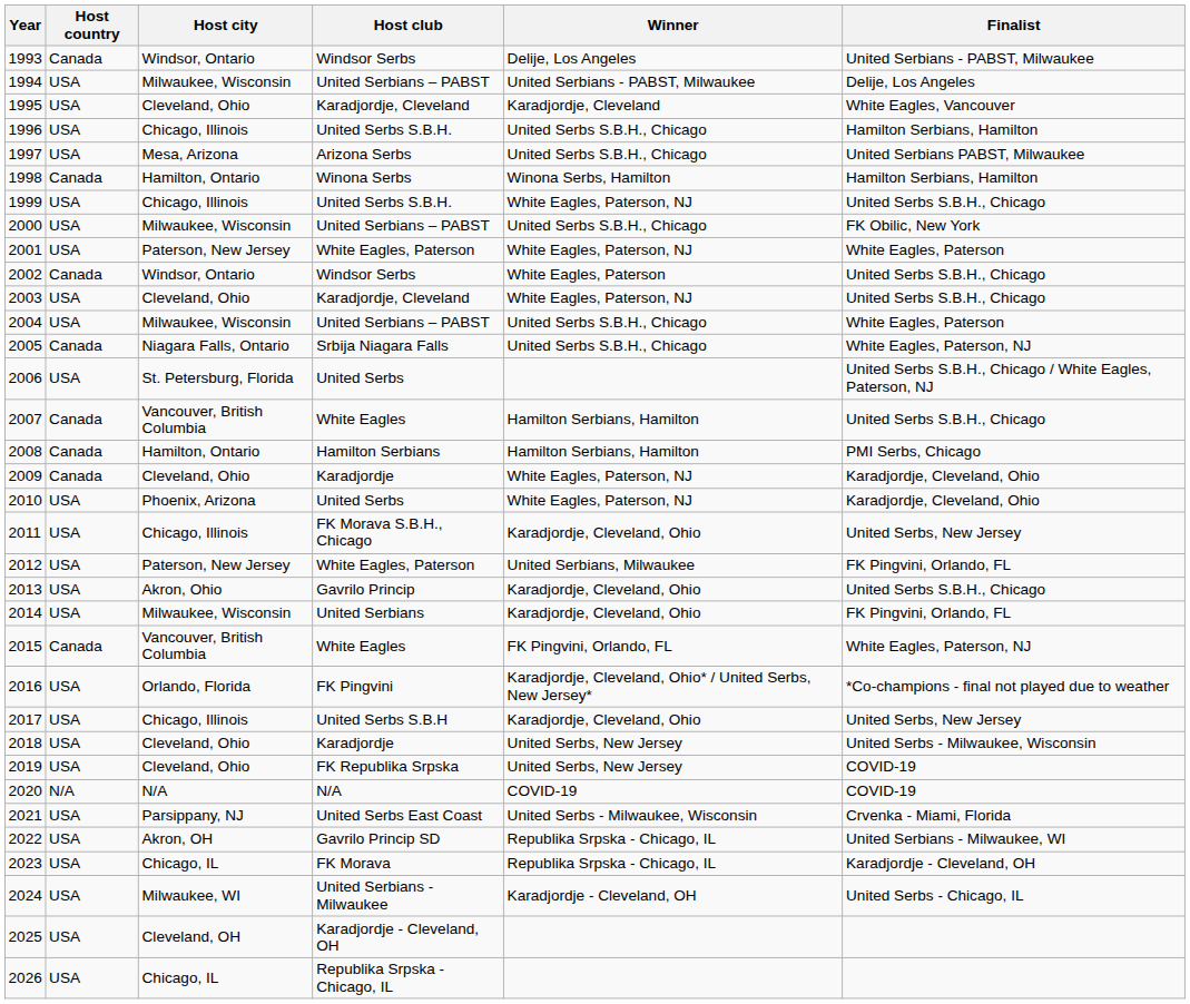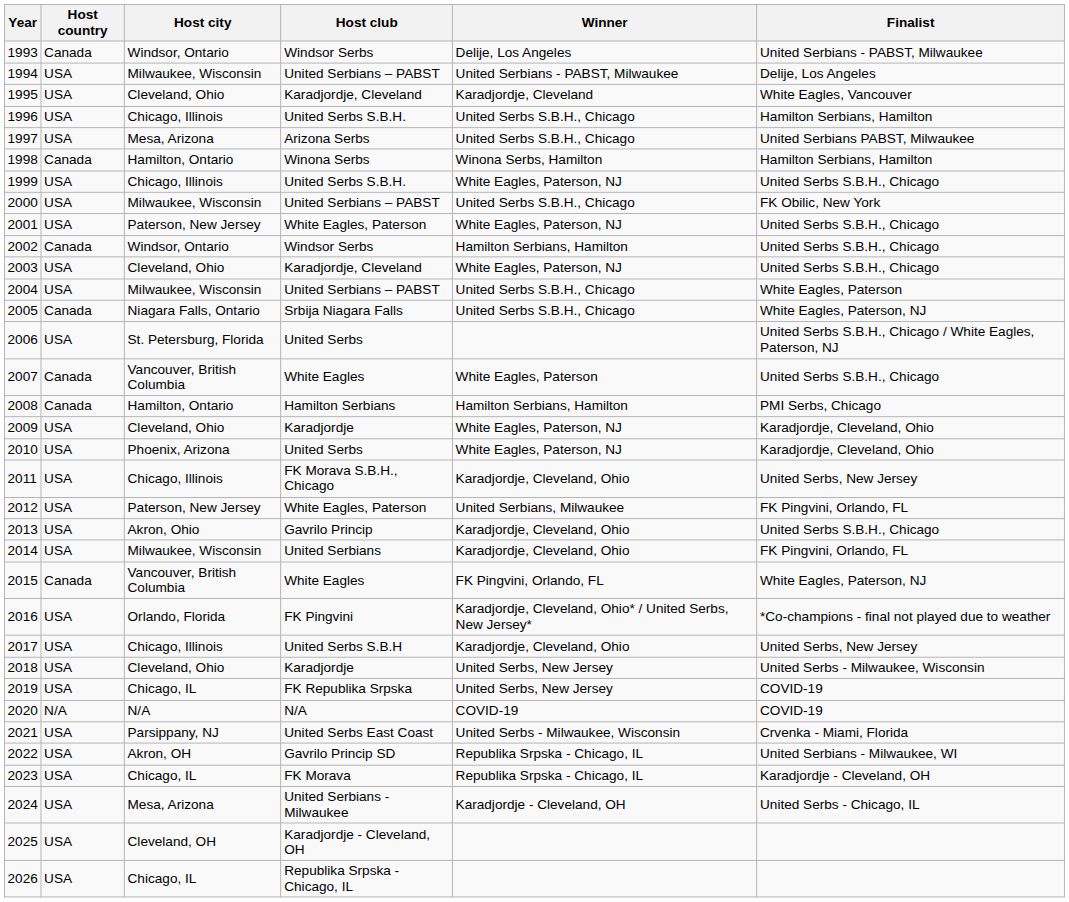2001 | Finalist: White Eagles, Paterson -> United Serbs S.B.H., Chicago
2002 | Winner: White Eagles, Paterson -> Hamilton Serbians, Hamilton
2007 | Winner: Hamilton Serbians, Hamilton -> White Eagles, Paterson
2009 | Host country: Canada -> USA
2019 | Host city: Cleveland, Ohio -> Chicago, IL
2024 | Host city: Milwaukee, WI -> Mesa, Arizona
